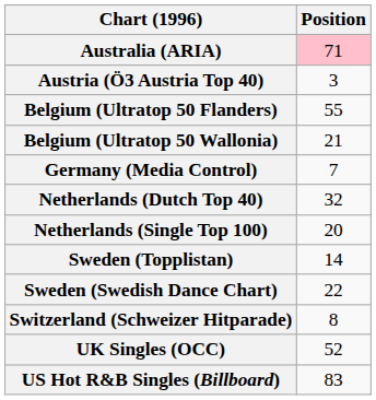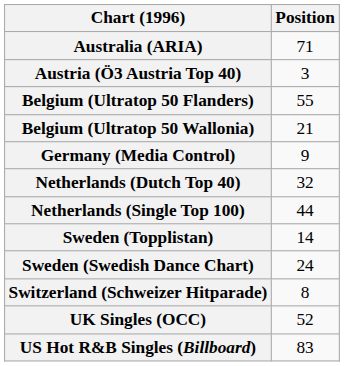Australia (ARIA) | Position: pink background -> no background
Germany (Media Control) | Position: 7 -> 9
Netherlands (Single Top 100) | Position: 20 -> 44
Sweden (Swedish Dance Chart) | Position: 22 -> 24
